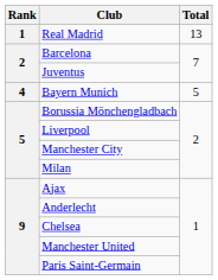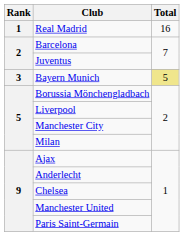Real Madrid | Total: 13 -> 16
Bayern Munich | Rank: 4 -> 3
Bayern Munich | Total: no background -> khaki background
